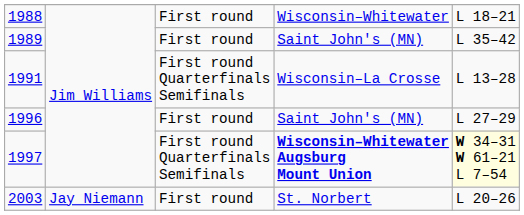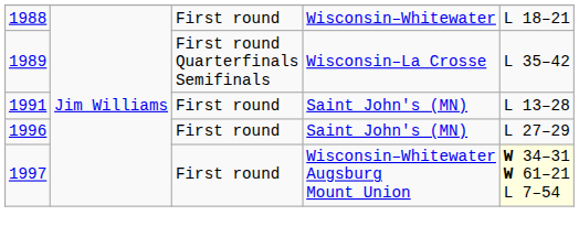1989 | column 3: First round -> First round Quarterfinals Semifinals
1989 | column 4: Saint John's (MN) -> Wisconsin–La Crosse
1991 | column 3: First round Quarterfinals Semifinals -> First round
1991 | column 4: Wisconsin–La Crosse -> Saint John's (MN)
1997 | column 3: First round Quarterfinals Semifinals -> First round
1997 | column 4: bold -> normal
- row: 2003 | Jay Niemann | First round | St. Norbert | L 20–26
